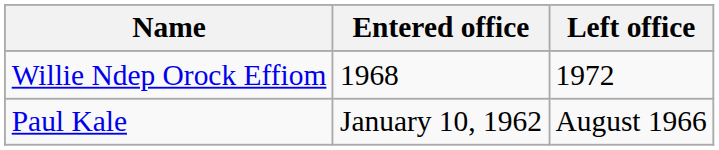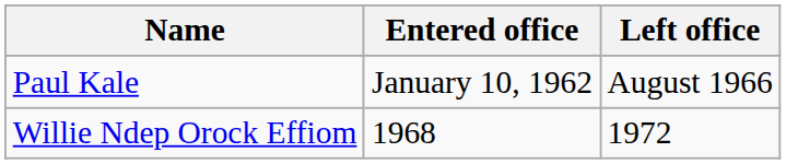rows swapped: Paul Kale <-> Willie Ndep Orock Effiom
